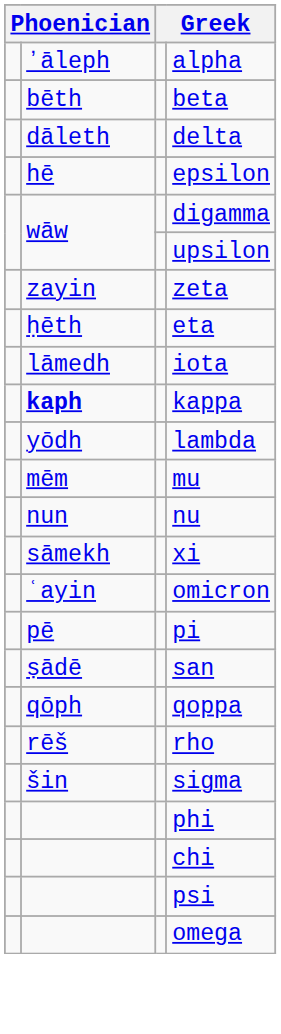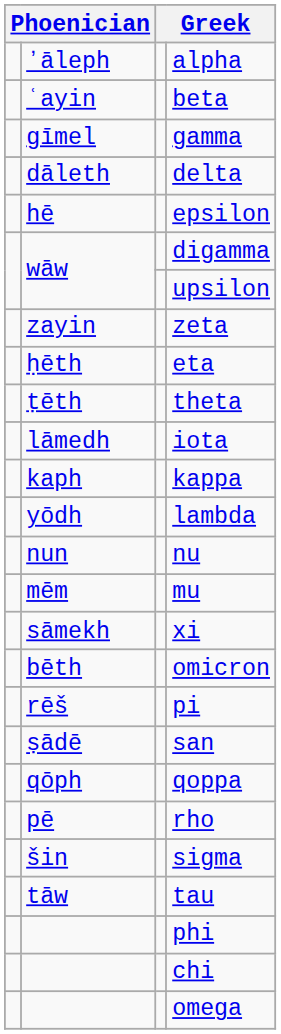beta | column 2: bēth -> ʿayin
+ row: gīmel | gamma
+ row: ṭēth | theta
kappa | column 2: bold -> normal
rows swapped: mu <-> nu
omicron | column 2: ʿayin -> bēth
pi | column 2: pē -> rēš
rho | column 2: rēš -> pē
+ row: tāw | tau
- row: psi
